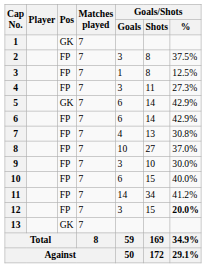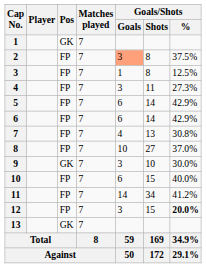2 | Goals/Shots / Goals: no background -> lightsalmon background
5 | Pos: GK -> FP
9 | Pos: FP -> GK
